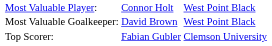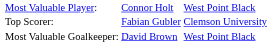rows swapped: Most Valuable Goalkeeper: <-> Top Scorer:
